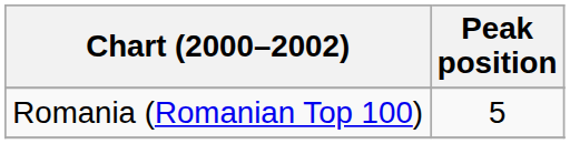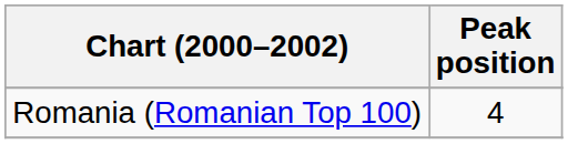Romania (Romanian Top 100) | Peak position: 5 -> 4
